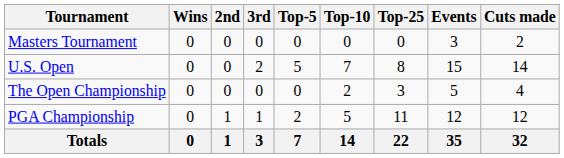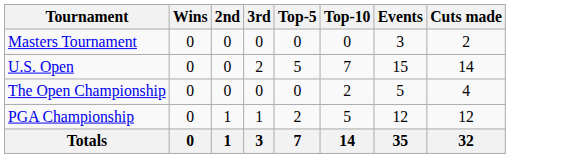- column: Top-25 | 0 | 8 | 3 | 11 | 22
